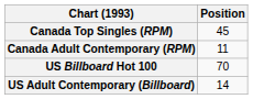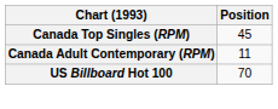- row: US Adult Contemporary (Billboard) | 14
